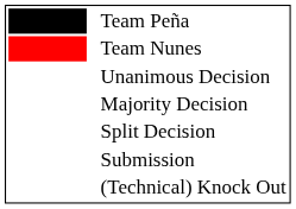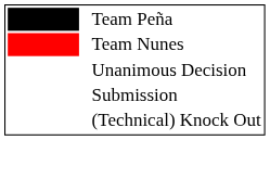- row: Majority Decision
- row: Split Decision
